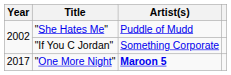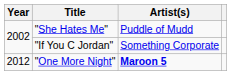"One More Night" | Year: 2017 -> 2012
